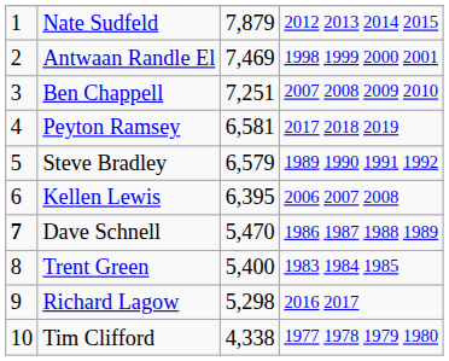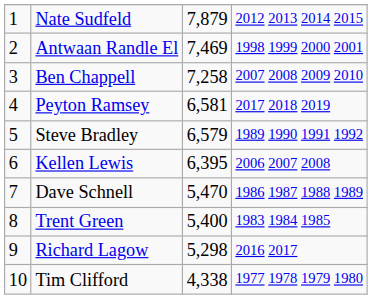Ben Chappell | column 3: 7,251 -> 7,258
Dave Schnell | column 1: bold -> normal
